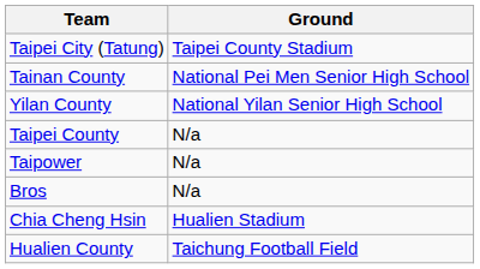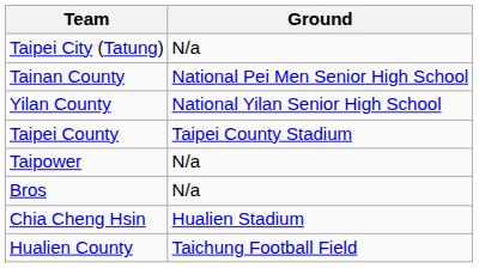Taipei City (Tatung) | Ground: Taipei County Stadium -> N/a
Taipei County | Ground: N/a -> Taipei County Stadium
